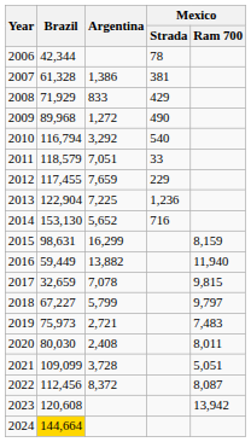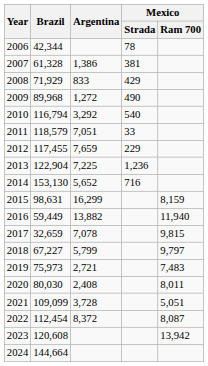2022 | Brazil: 112,456 -> 112,454
2024 | Brazil: gold background -> no background
